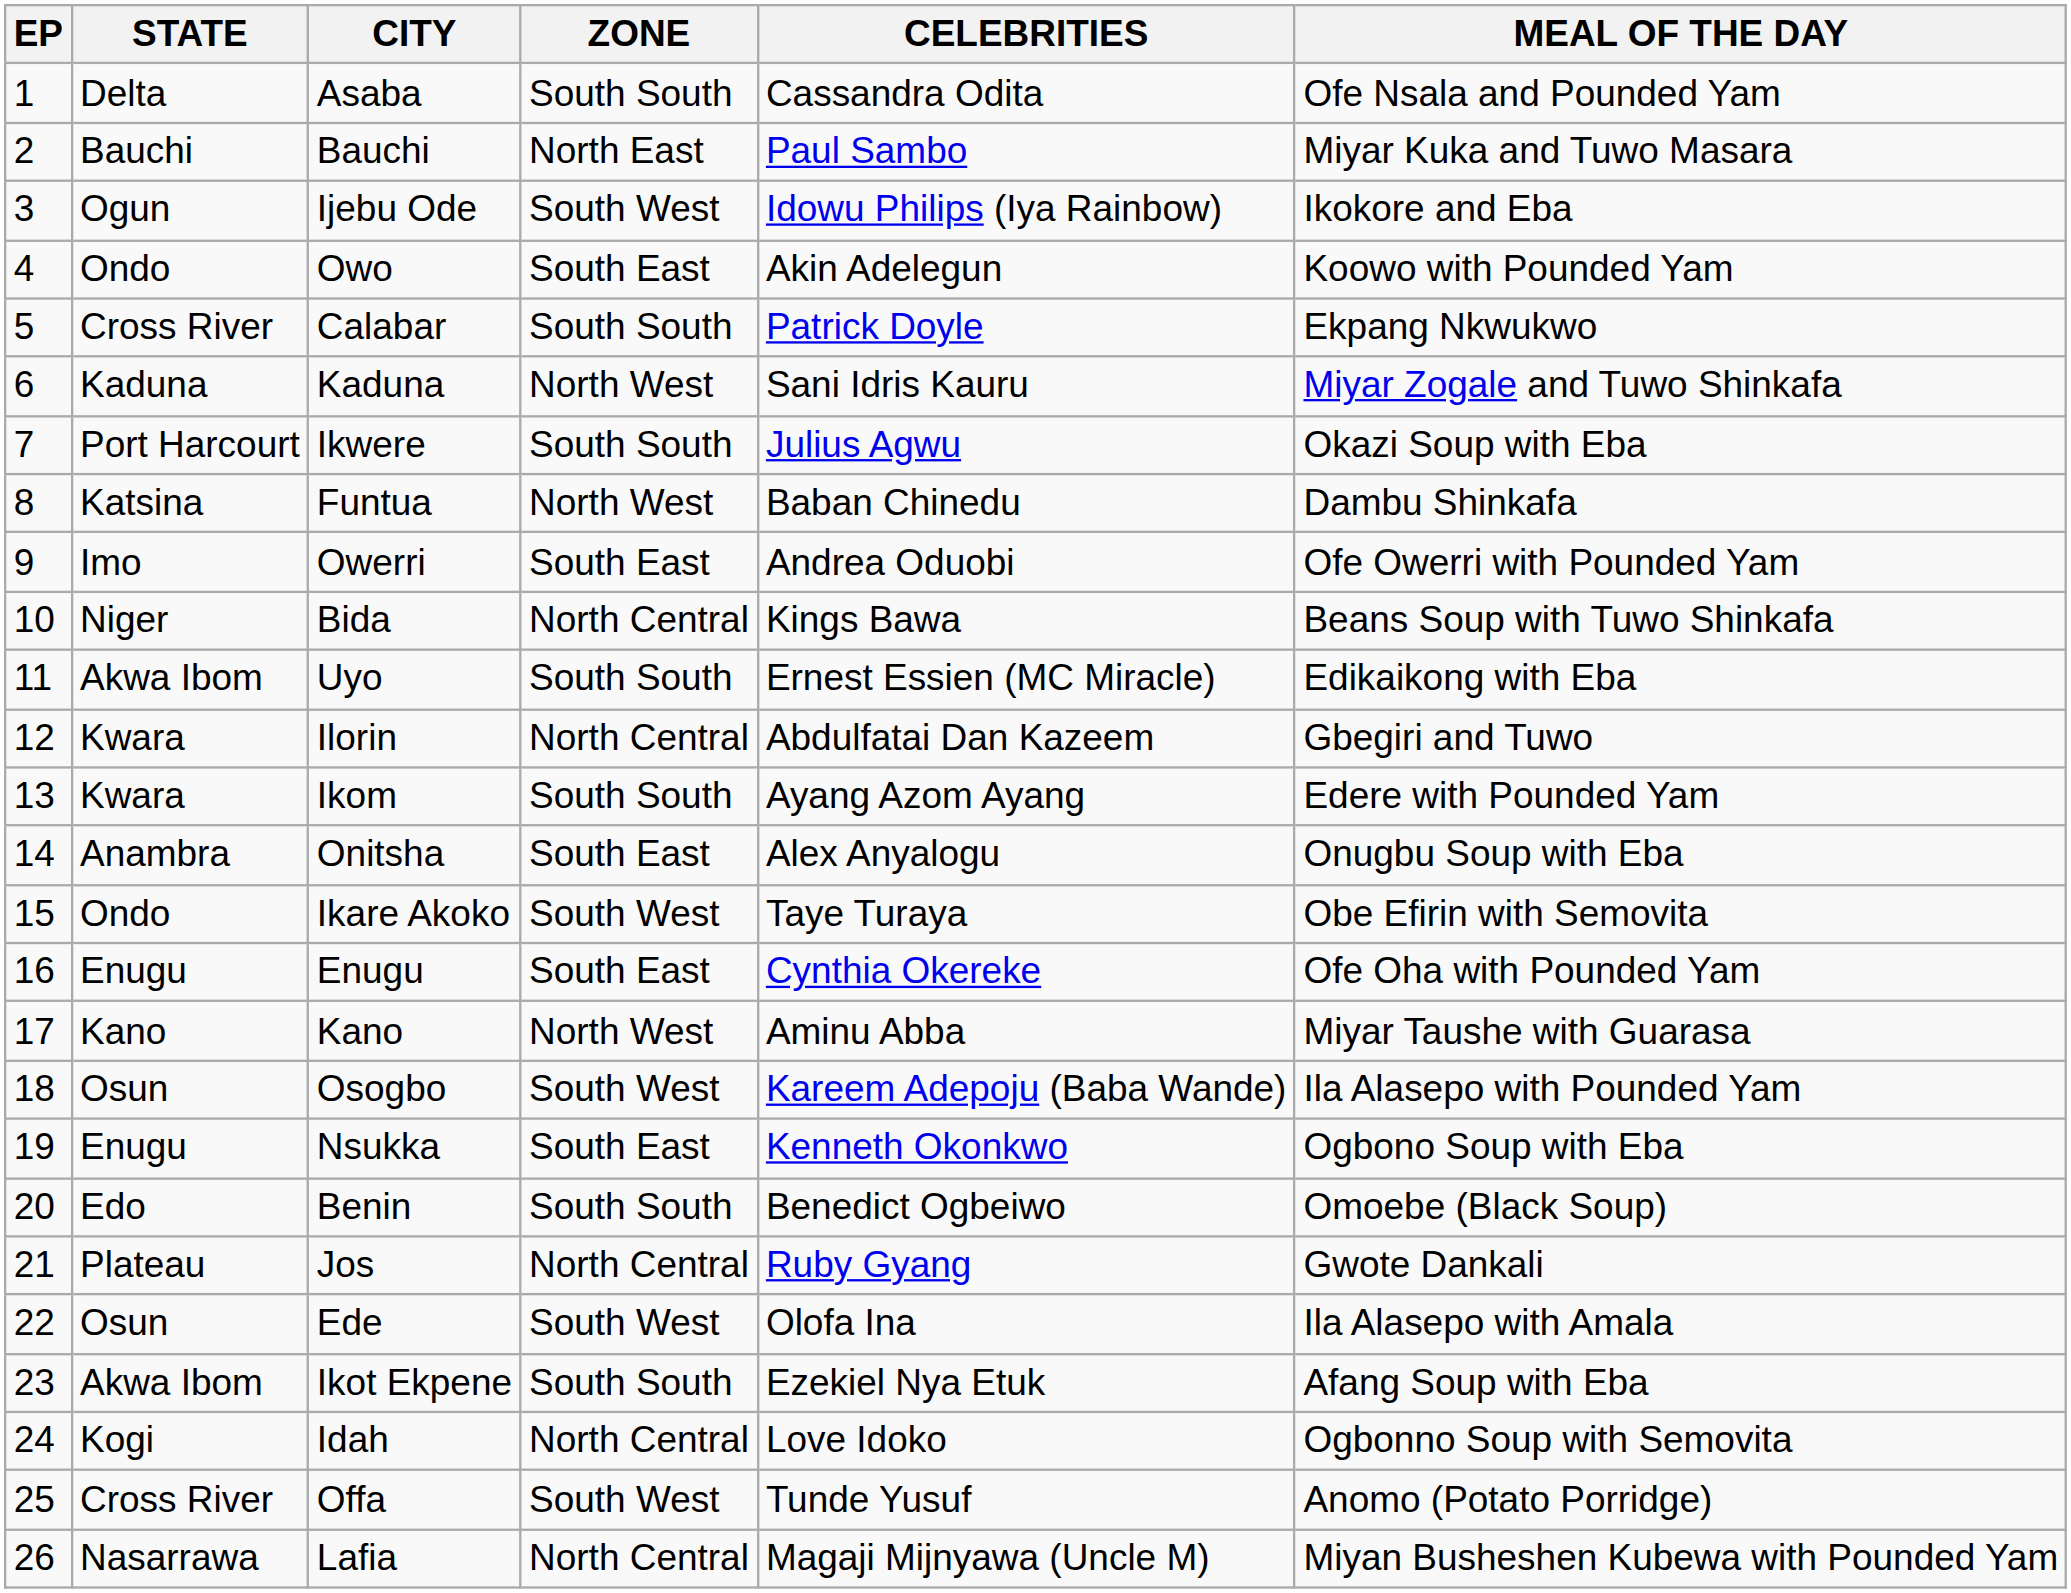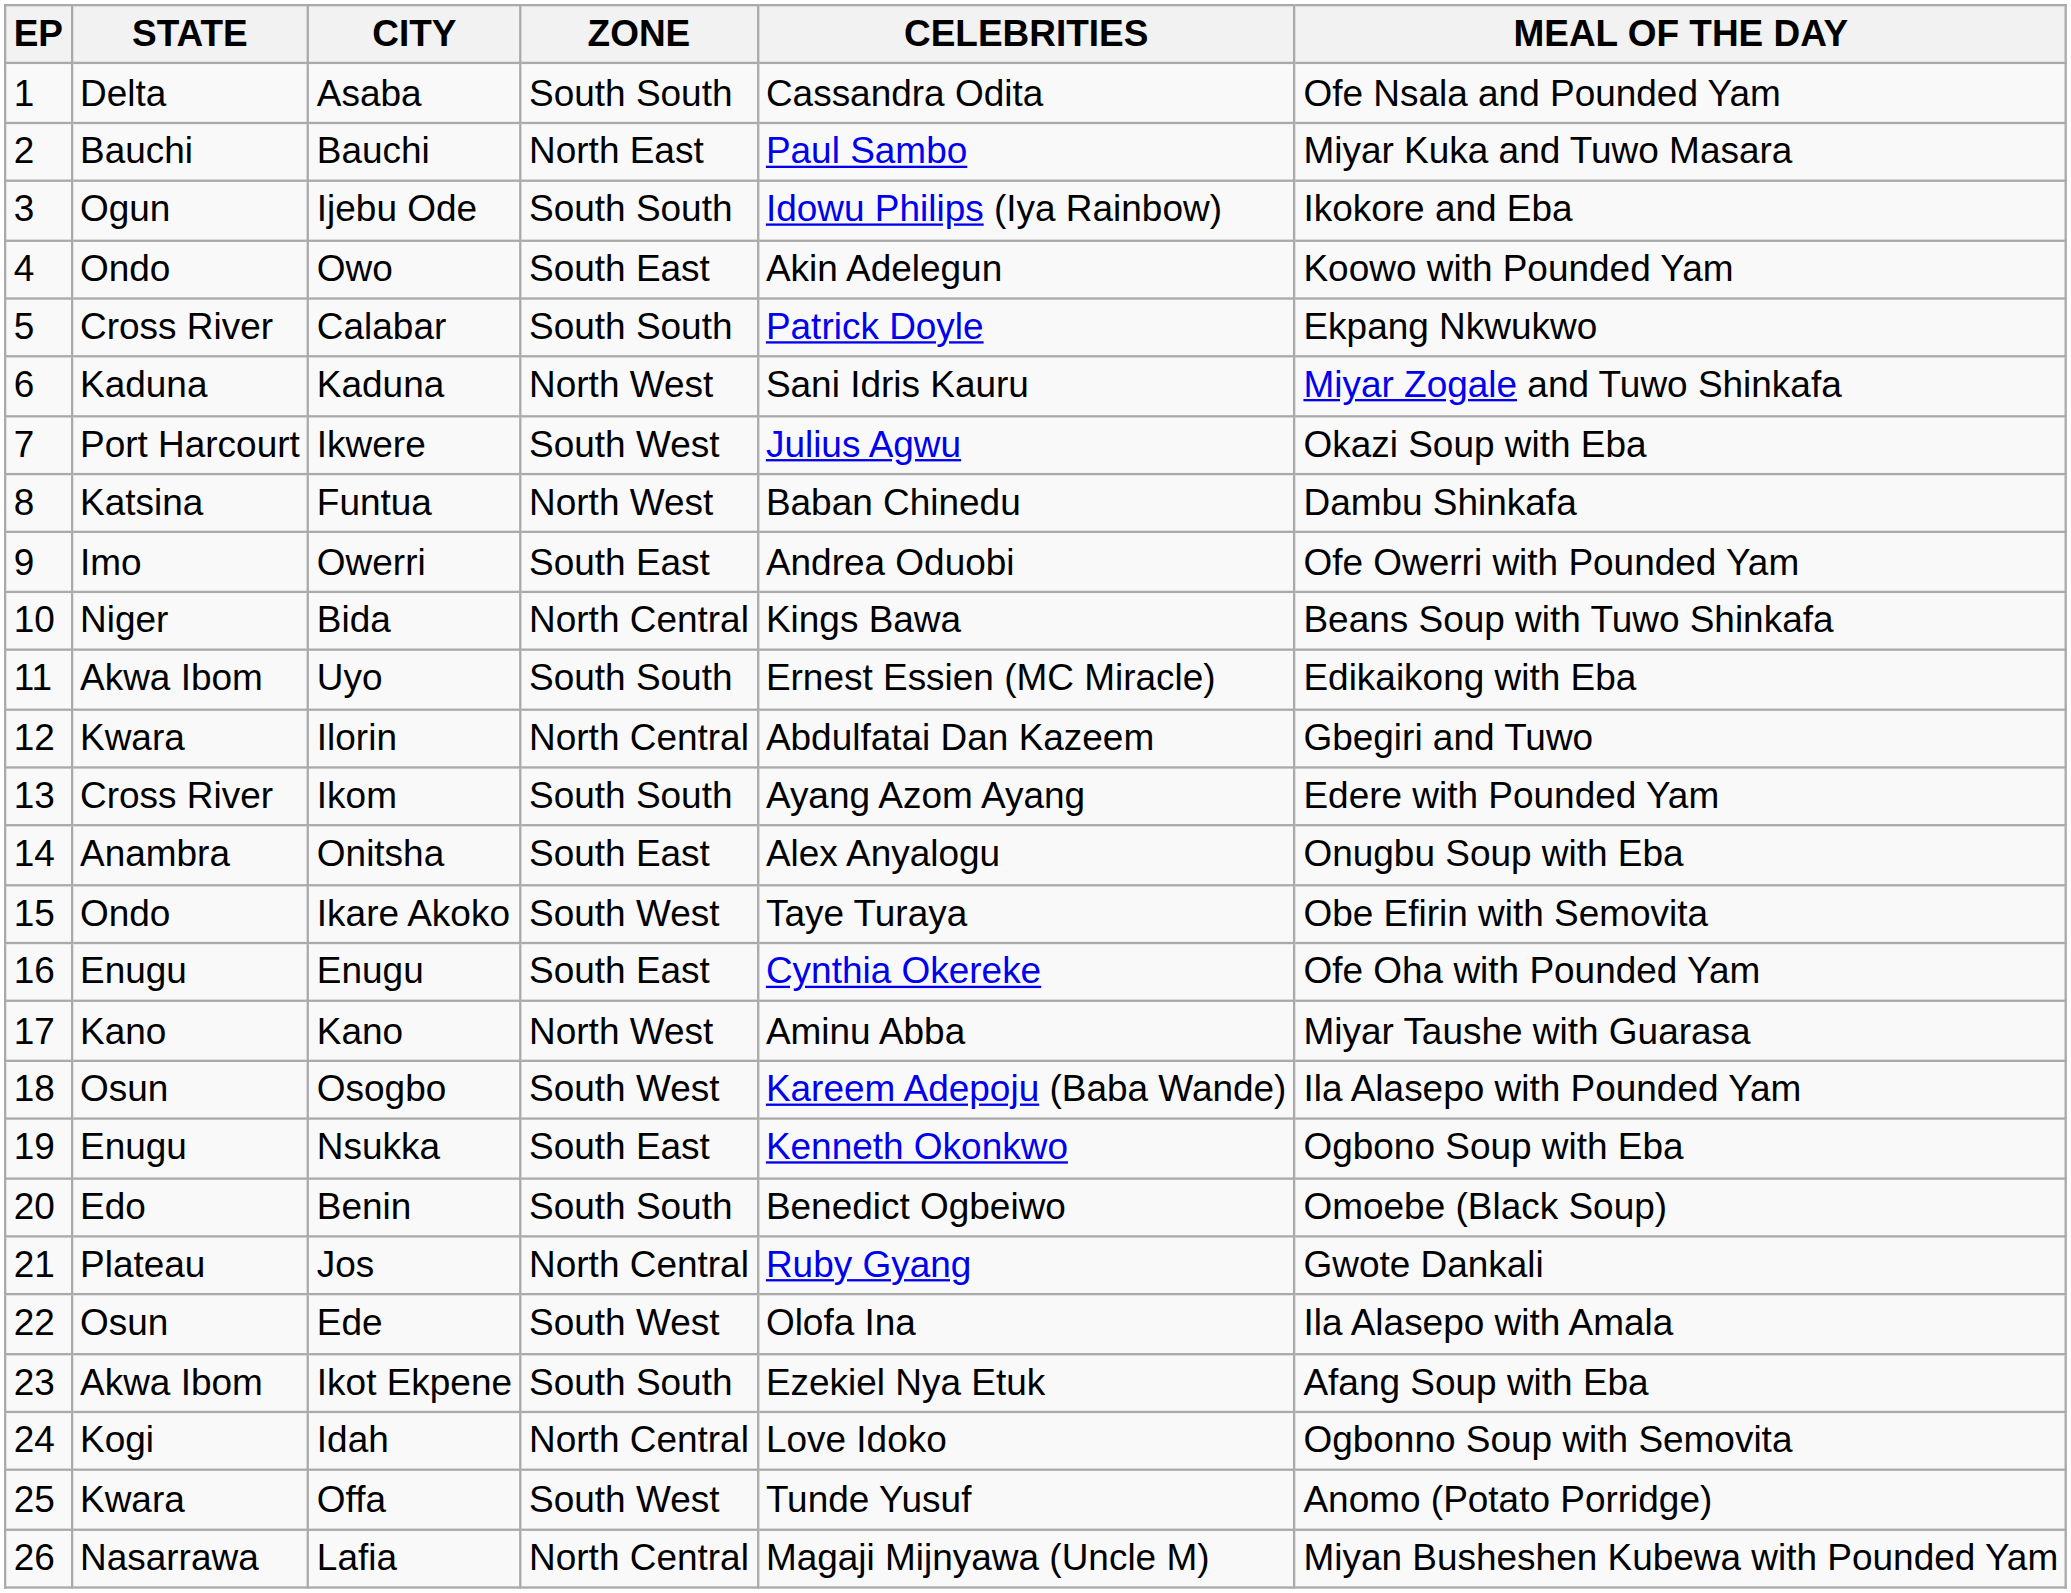Ijebu Ode | ZONE: South West -> South South
Ikwere | ZONE: South South -> South West
Ikom | STATE: Kwara -> Cross River
Offa | STATE: Cross River -> Kwara
